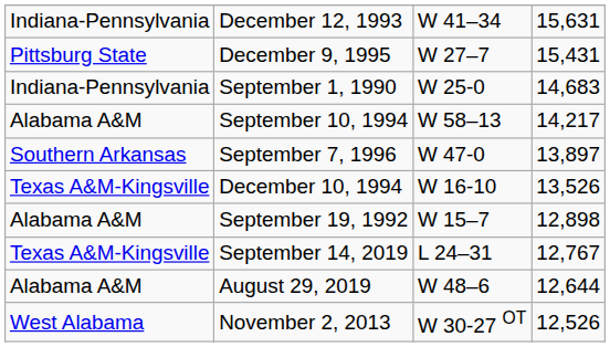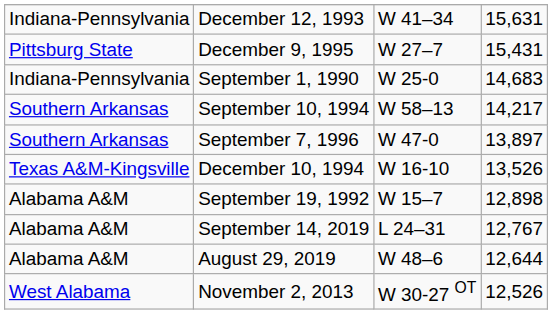September 10, 1994 | column 1: Alabama A&M -> Southern Arkansas
September 14, 2019 | column 1: Texas A&M-Kingsville -> Alabama A&M
